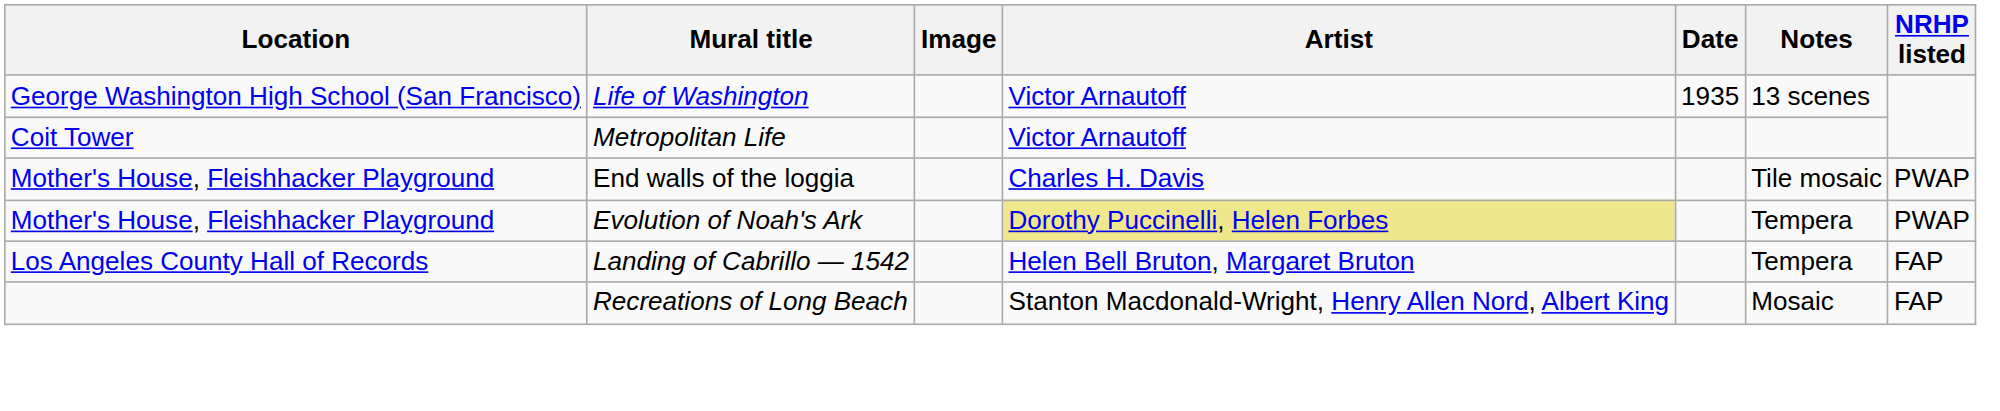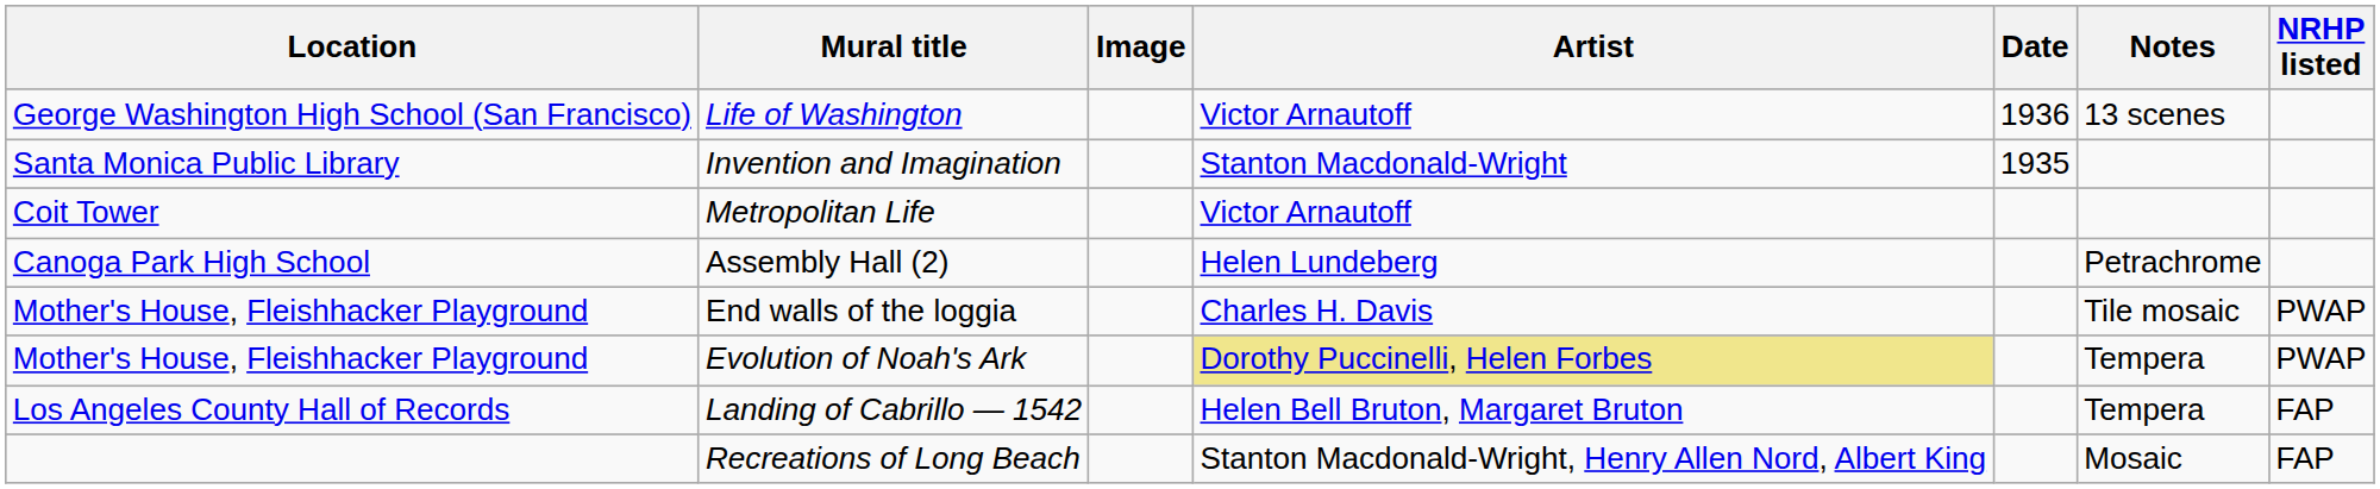Life of Washington | Date: 1935 -> 1936
+ row: Santa Monica Public Library | Invention and Imagination | Stanton Macdonald-Wright | 1935
+ row: Canoga Park High School | Assembly Hall (2) | Helen Lundeberg | Petrachrome
